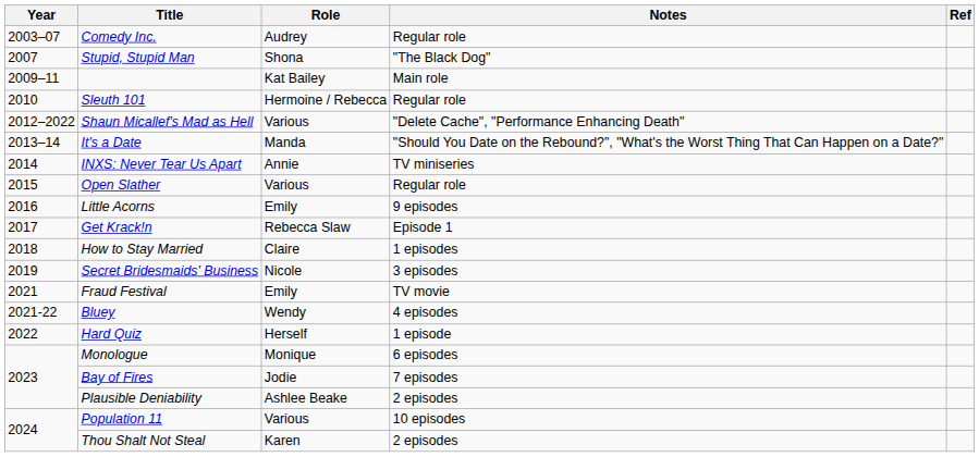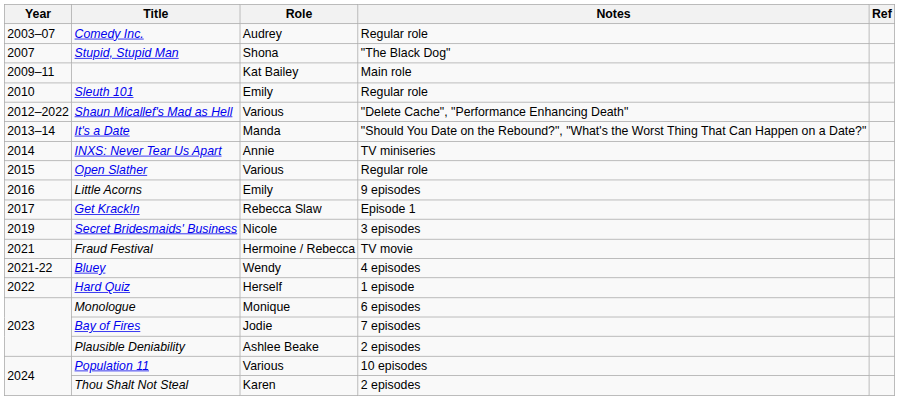Sleuth 101 | Role: Hermoine / Rebecca -> Emily
- row: 2018 | How to Stay Married | Claire | 1 episodes
Fraud Festival | Role: Emily -> Hermoine / Rebecca
